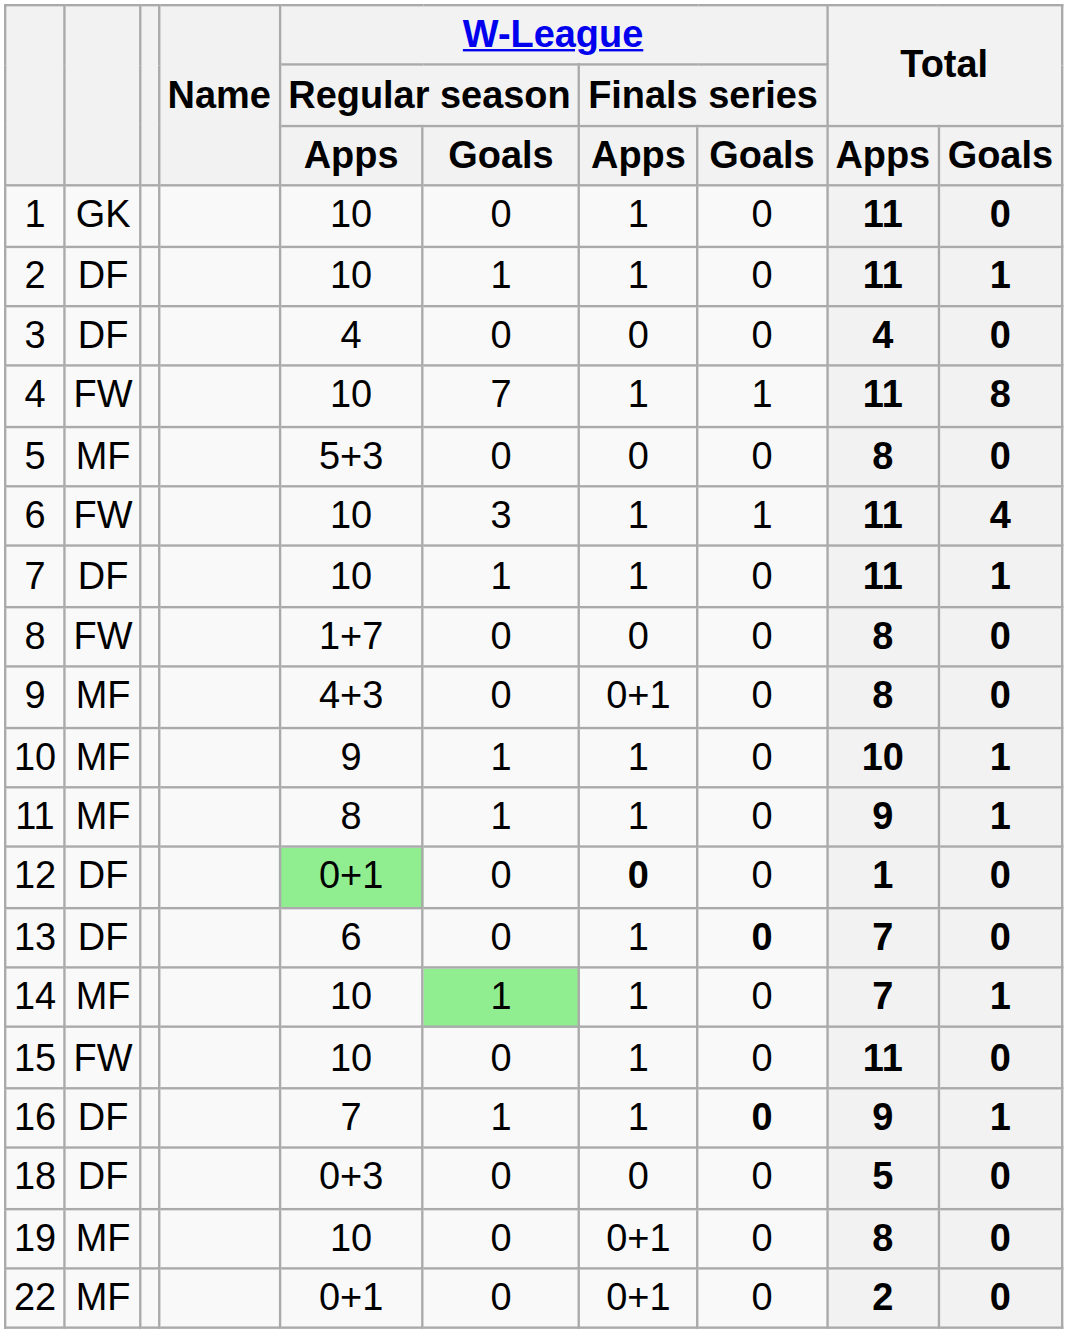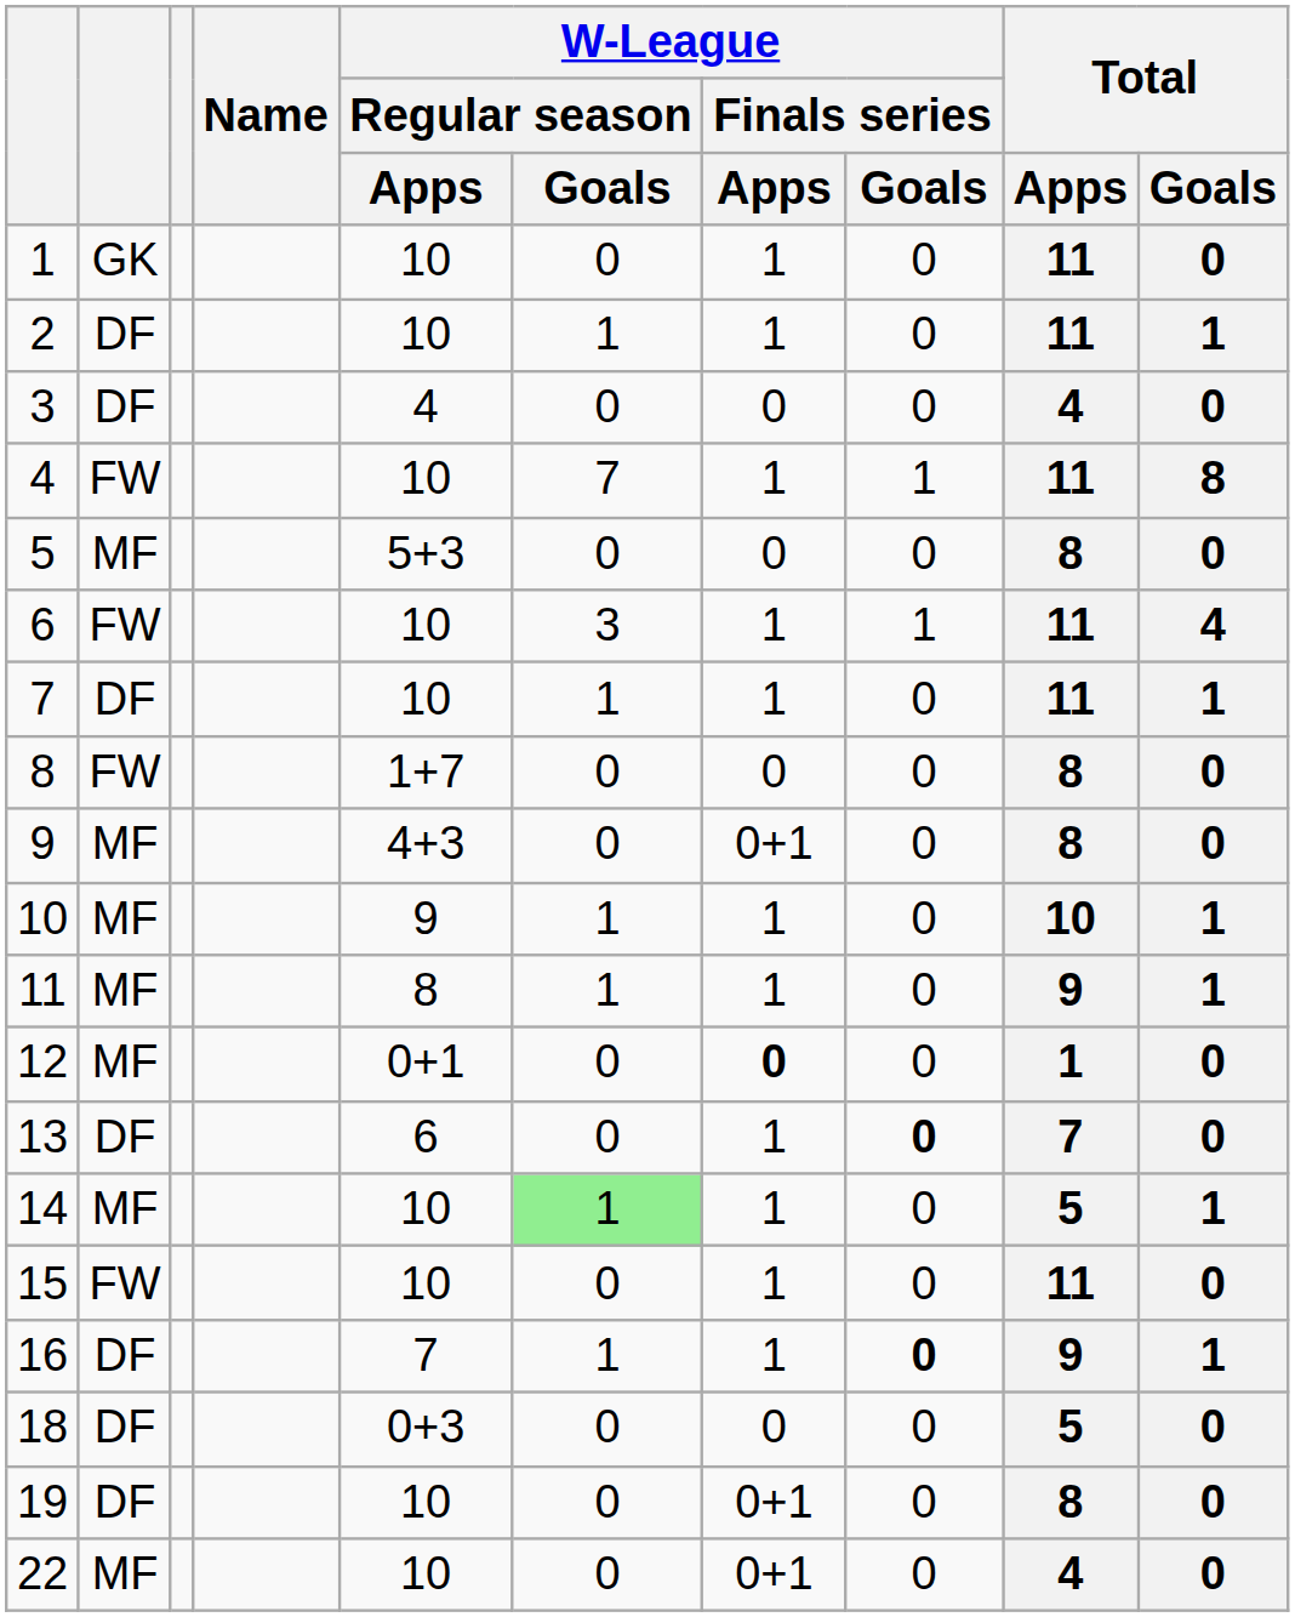12 | column 2: DF -> MF
12 | W-League / Regular season / Apps: lightgreen background -> no background
14 | Total / Apps: 7 -> 5
19 | column 2: MF -> DF
22 | W-League / Regular season / Apps: 0+1 -> 10
22 | Total / Apps: 2 -> 4
